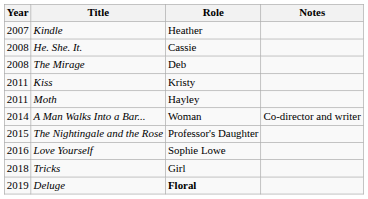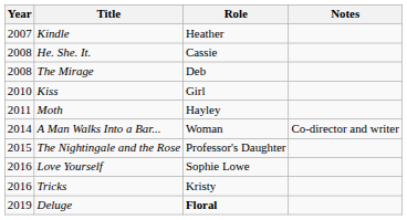Kiss | Year: 2011 -> 2010
Kiss | Role: Kristy -> Girl
Tricks | Year: 2018 -> 2016
Tricks | Role: Girl -> Kristy
